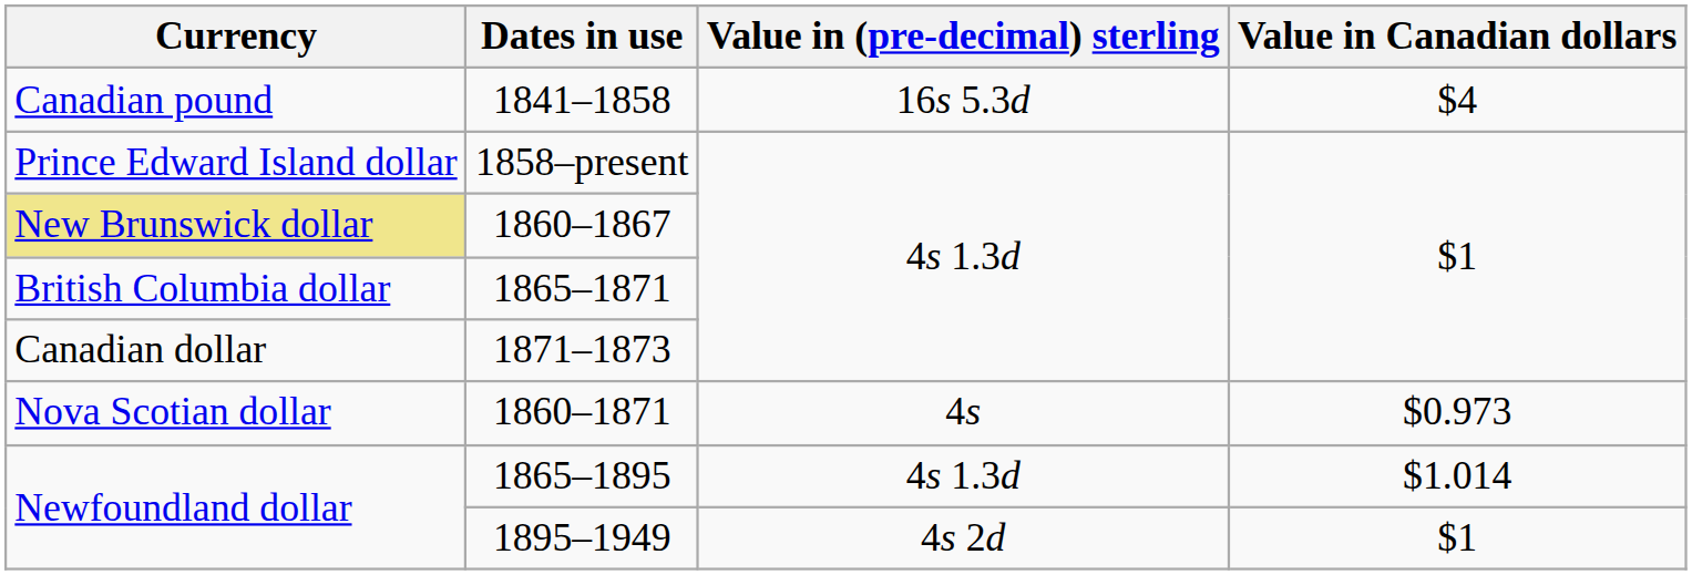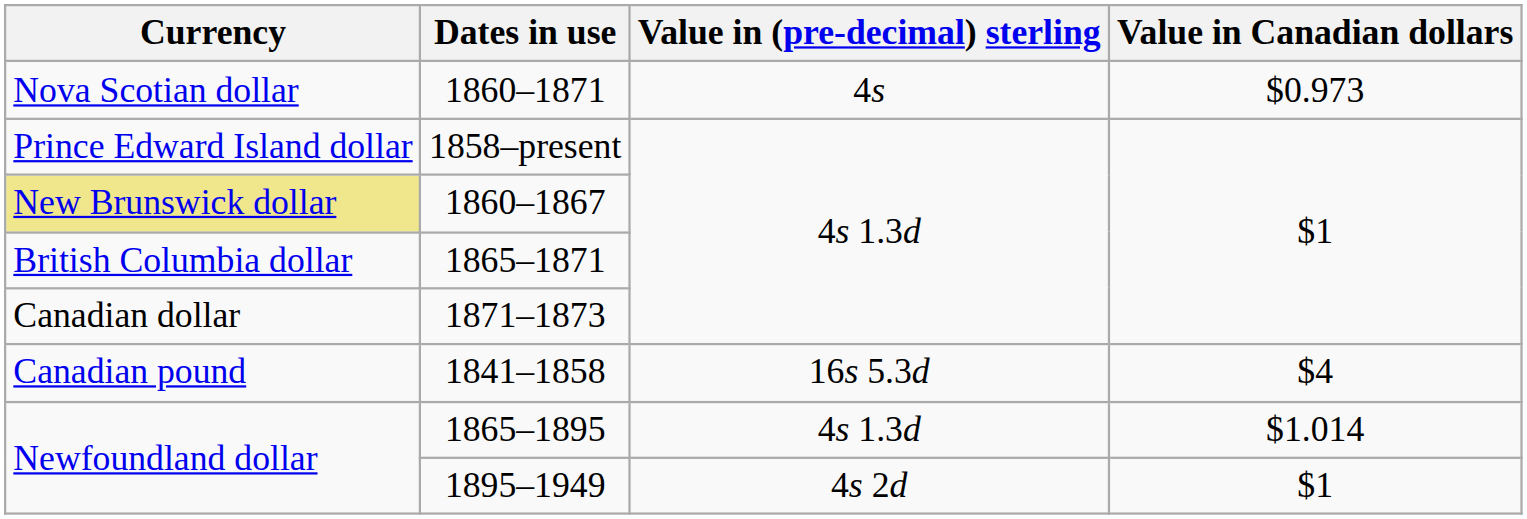rows swapped: 1841–1858 <-> 1860–1871
